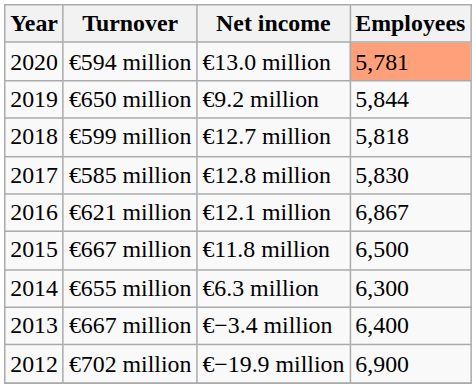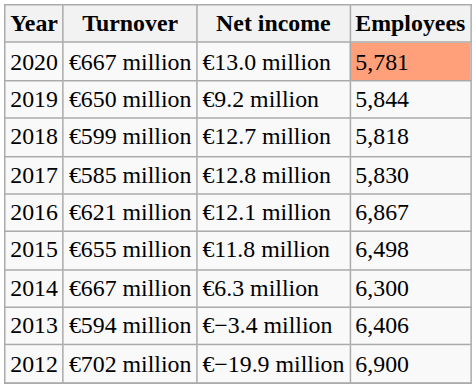€13.0 million | Turnover: €594 million -> €667 million
€11.8 million | Turnover: €667 million -> €655 million
€11.8 million | Employees: 6,500 -> 6,498
€6.3 million | Turnover: €655 million -> €667 million
€−3.4 million | Turnover: €667 million -> €594 million
€−3.4 million | Employees: 6,400 -> 6,406
